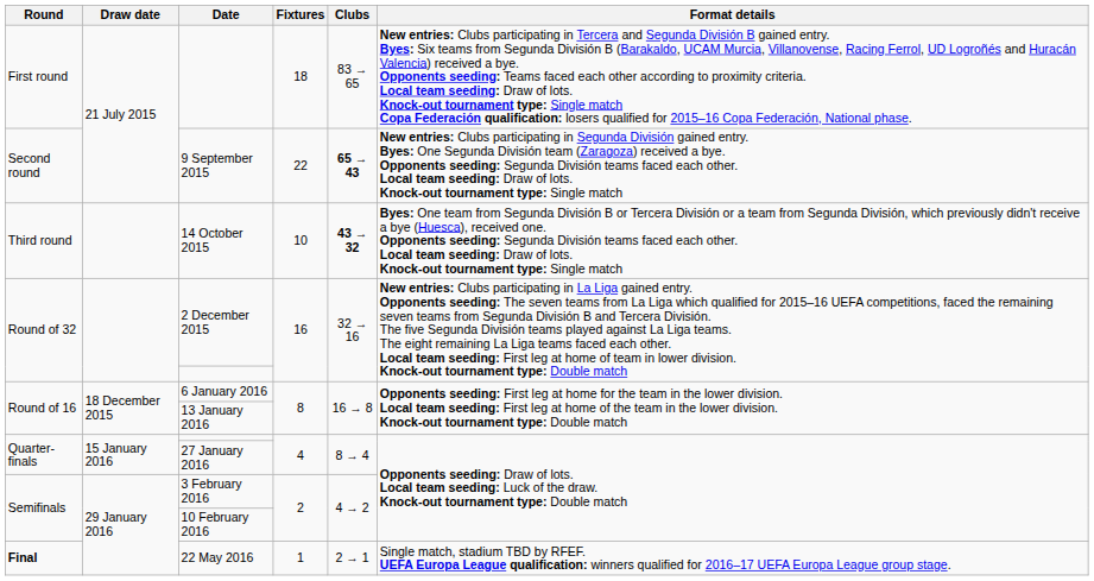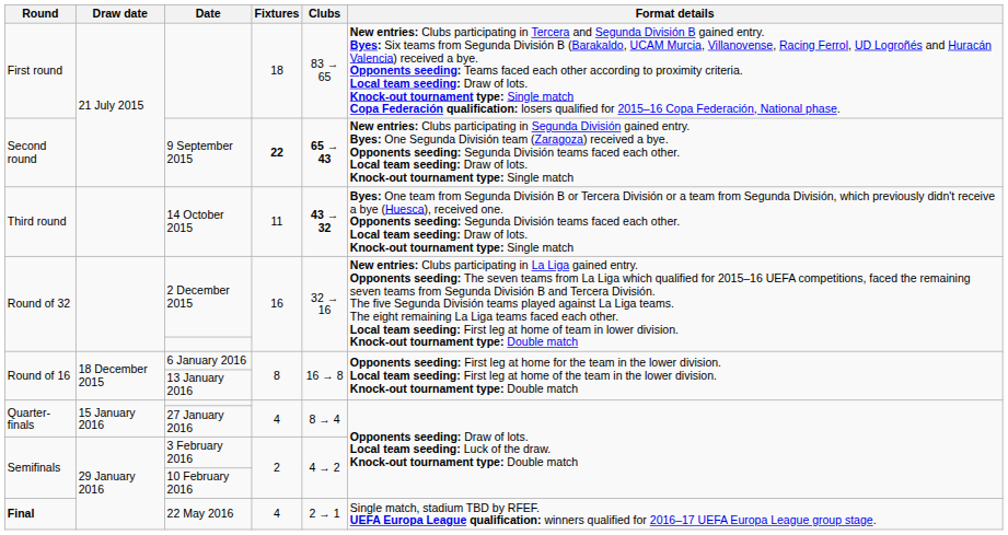9 September 2015 | Fixtures: normal -> bold
14 October 2015 | Fixtures: 10 -> 11
22 May 2016 | Fixtures: 1 -> 4
